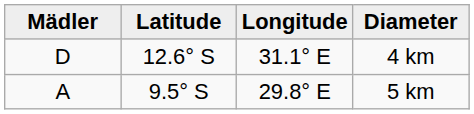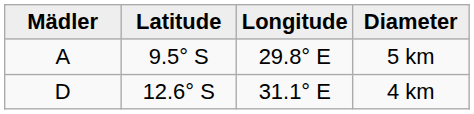rows swapped: 5 km <-> 4 km
